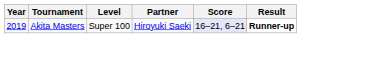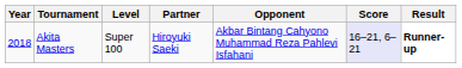+ column: Opponent | Akbar Bintang Cahyono Muhammad Reza Pahlevi Isfahani
Akita Masters | Year: 2019 -> 2018
